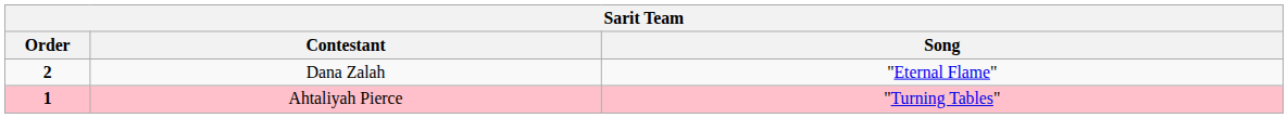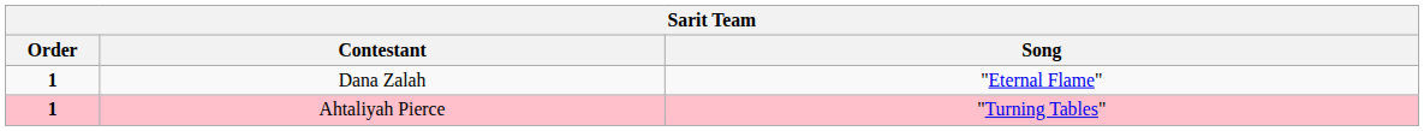Dana Zalah | Order: 2 -> 1
